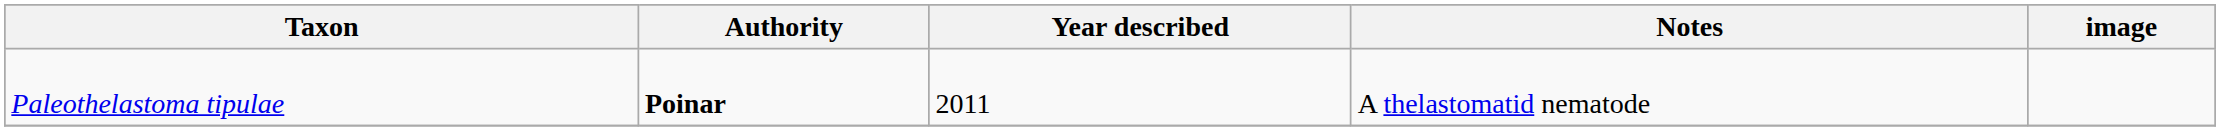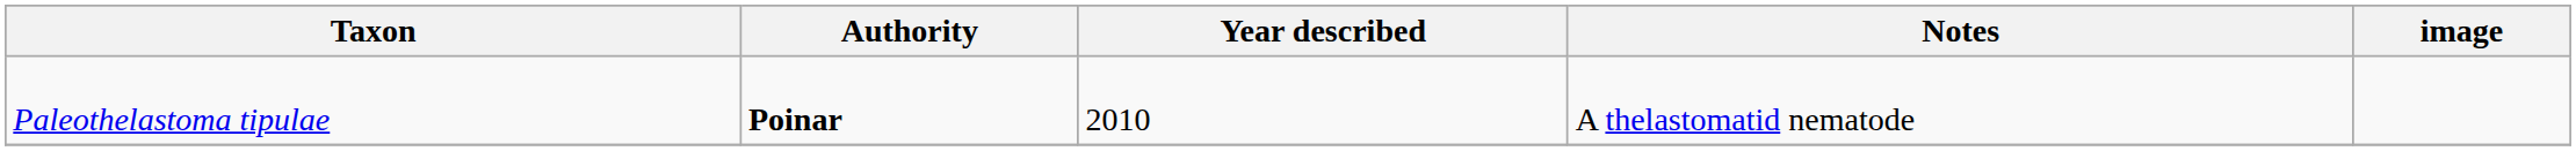Paleothelastoma tipulae | Year described: 2011 -> 2010
